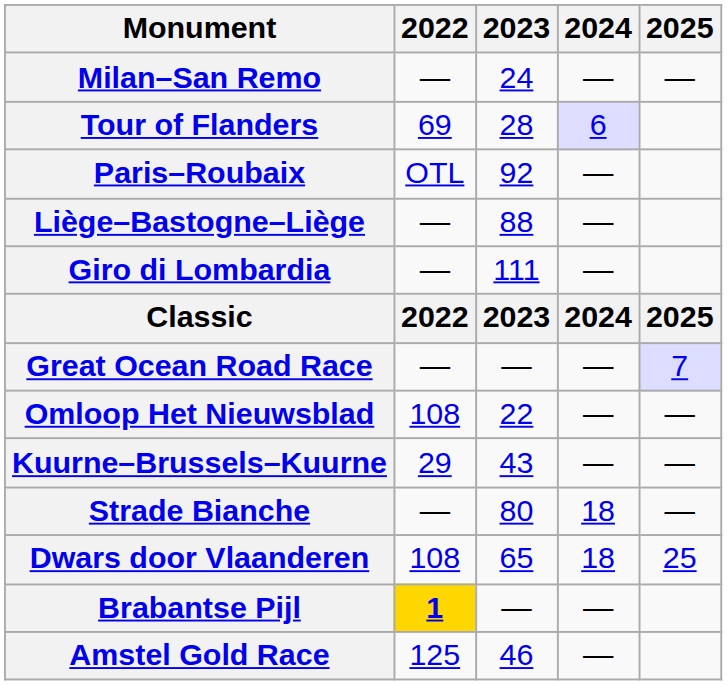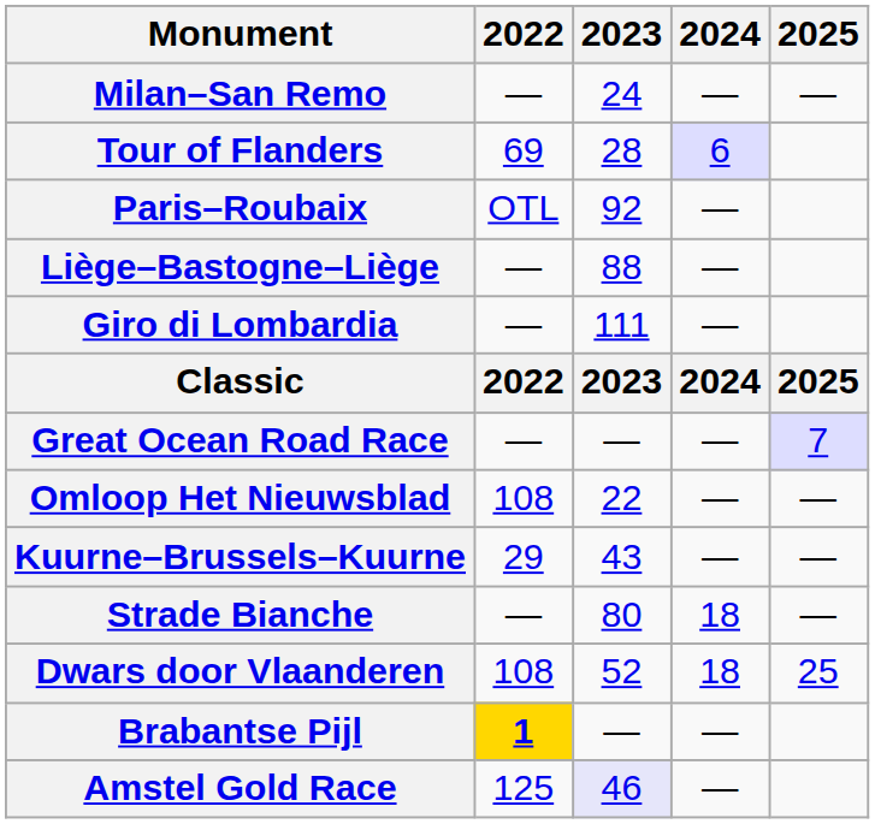Dwars door Vlaanderen | 2023: 65 -> 52
Amstel Gold Race | 2023: no background -> lavender background
